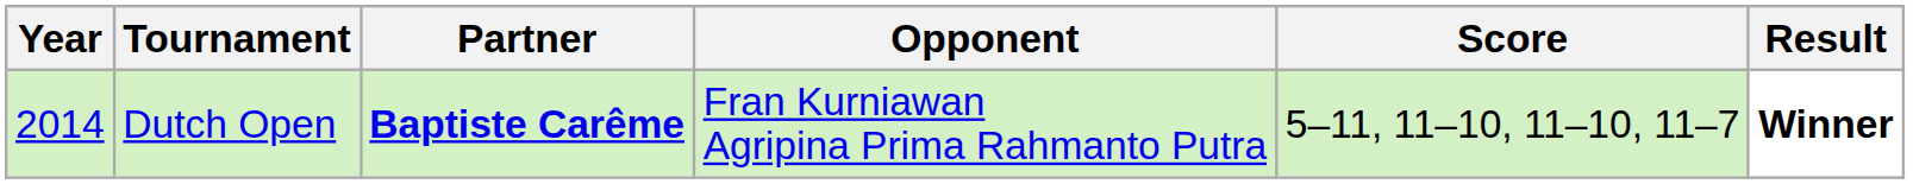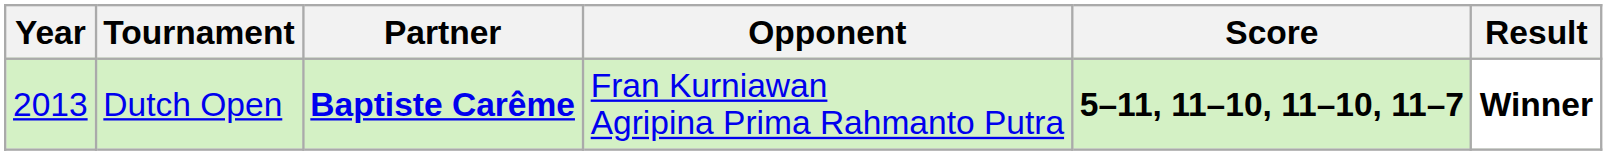Dutch Open | Year: 2014 -> 2013
Dutch Open | Score: normal -> bold
